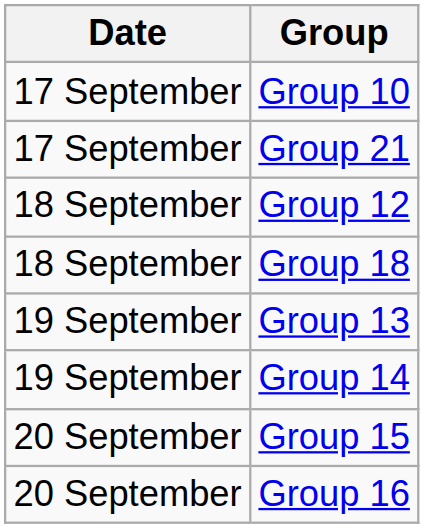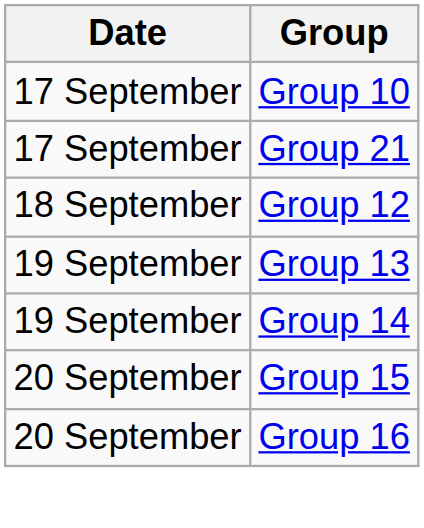- row: 18 September | Group 18
